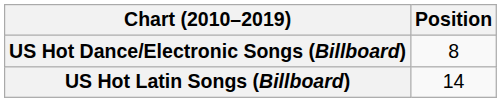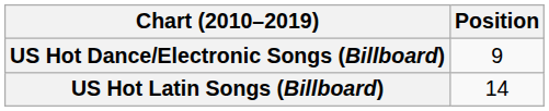US Hot Dance/Electronic Songs (Billboard) | Position: 8 -> 9
